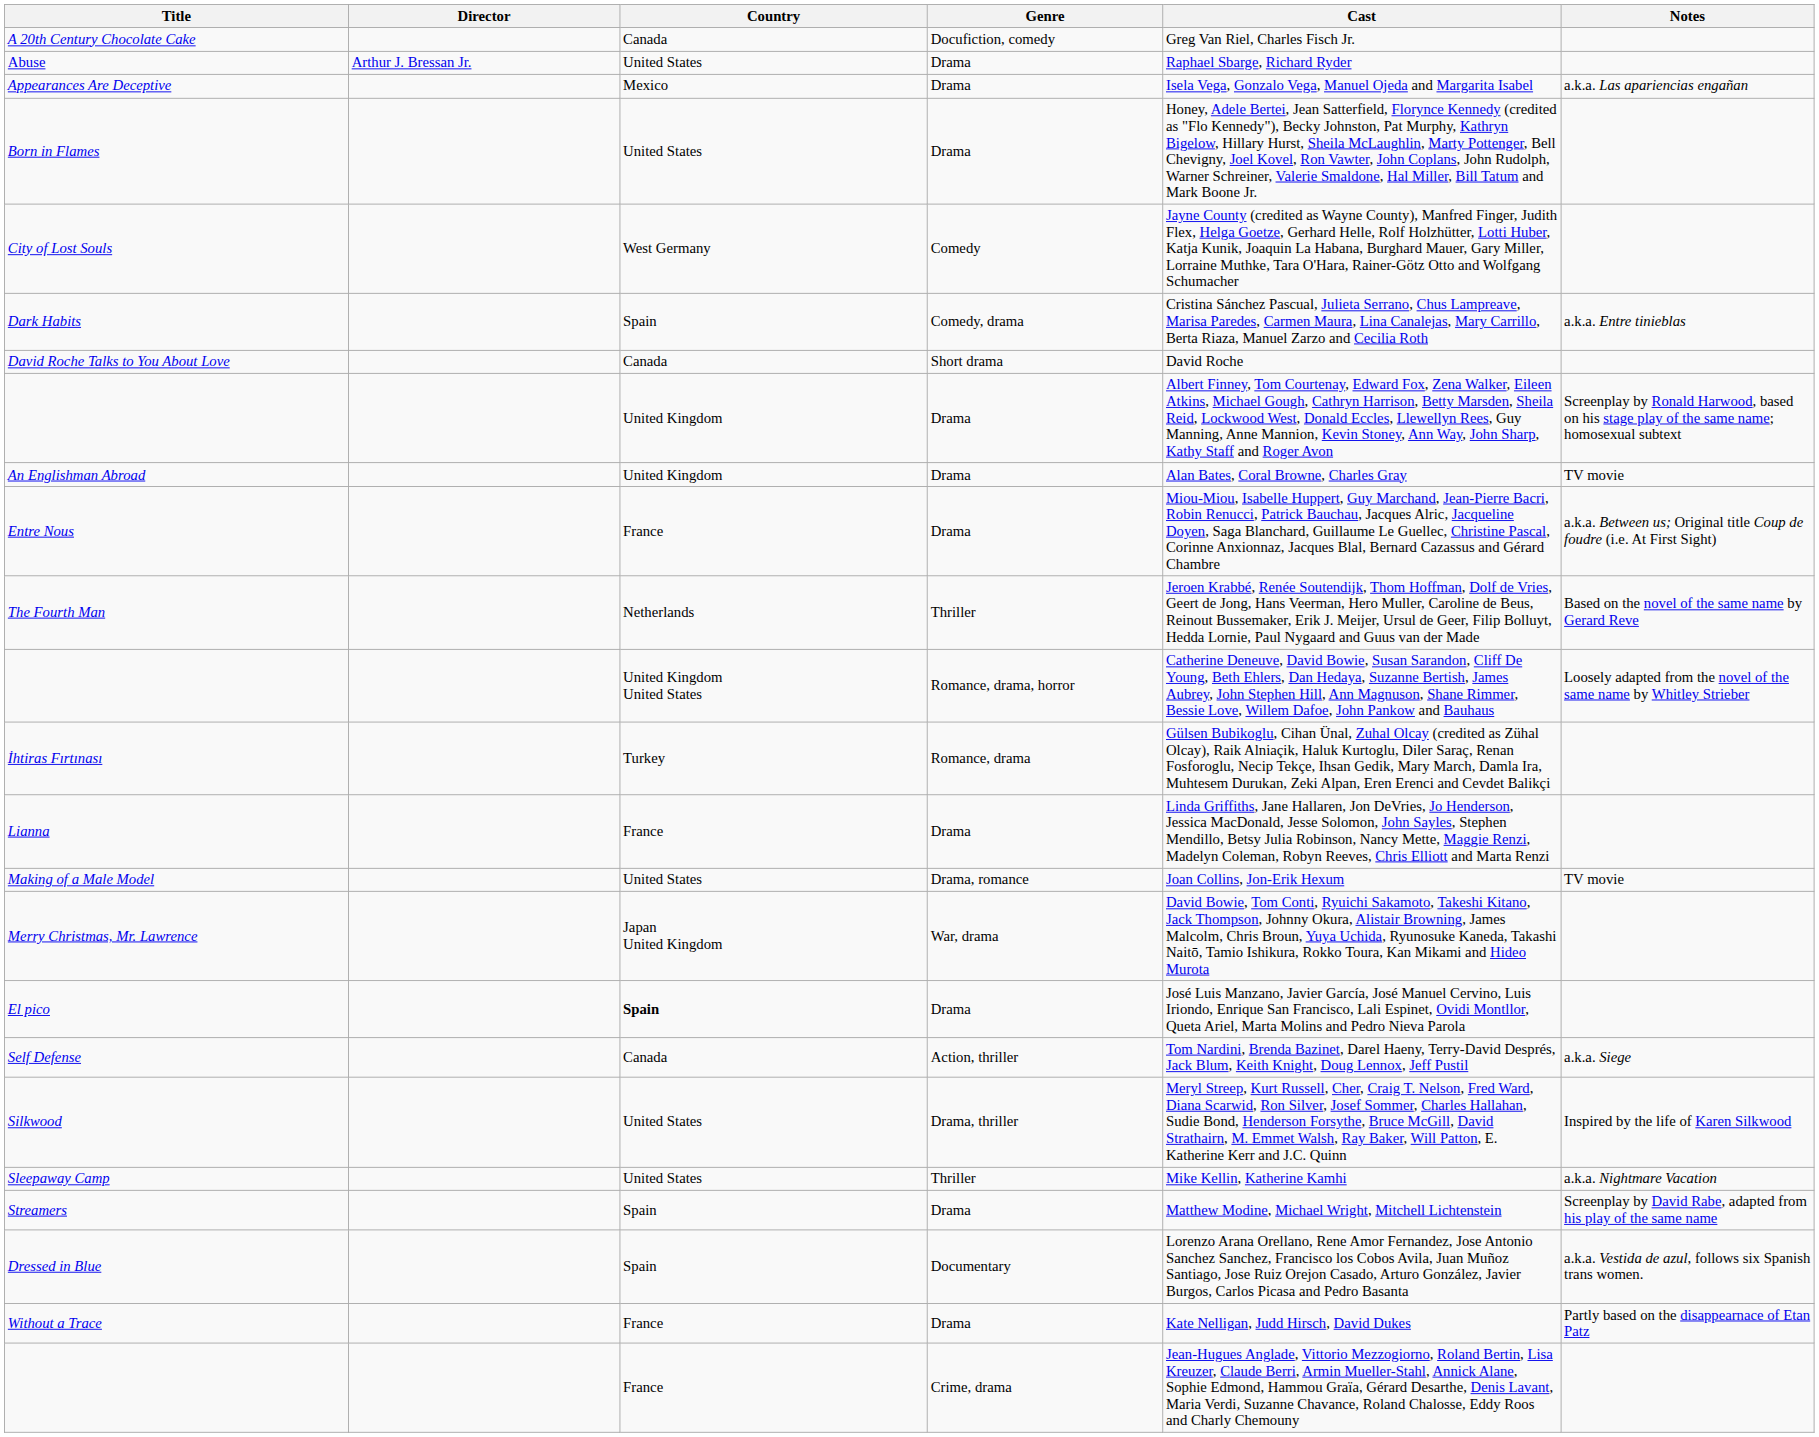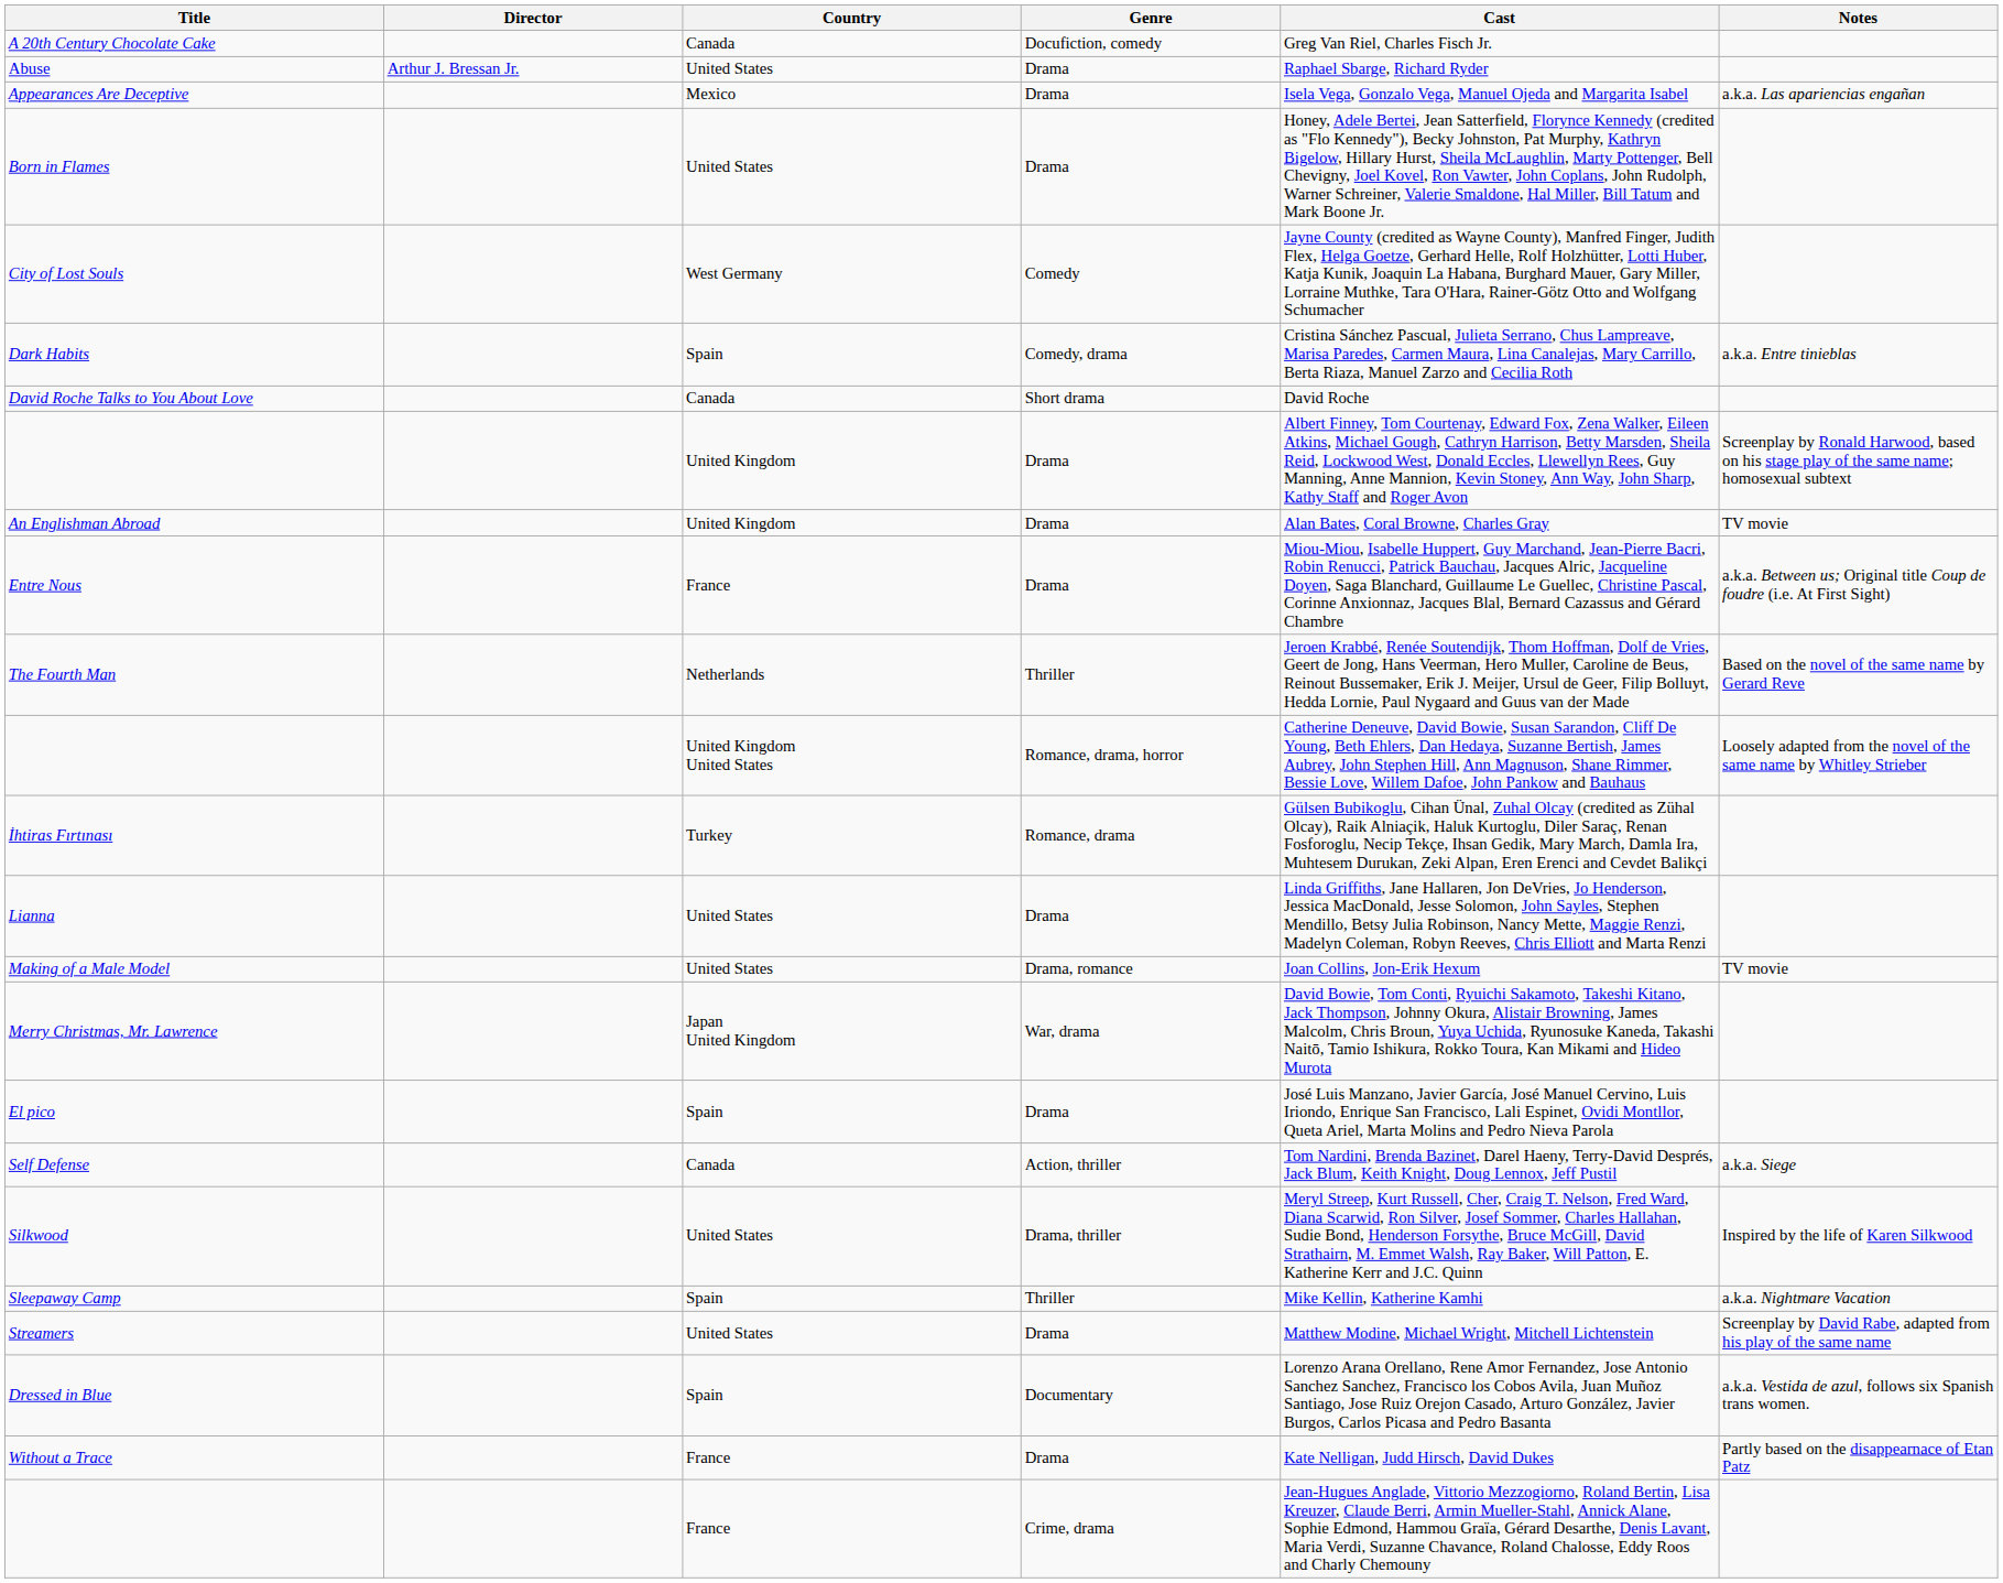Lianna | Country: France -> United States
El pico | Country: bold -> normal
Sleepaway Camp | Country: United States -> Spain
Streamers | Country: Spain -> United States
